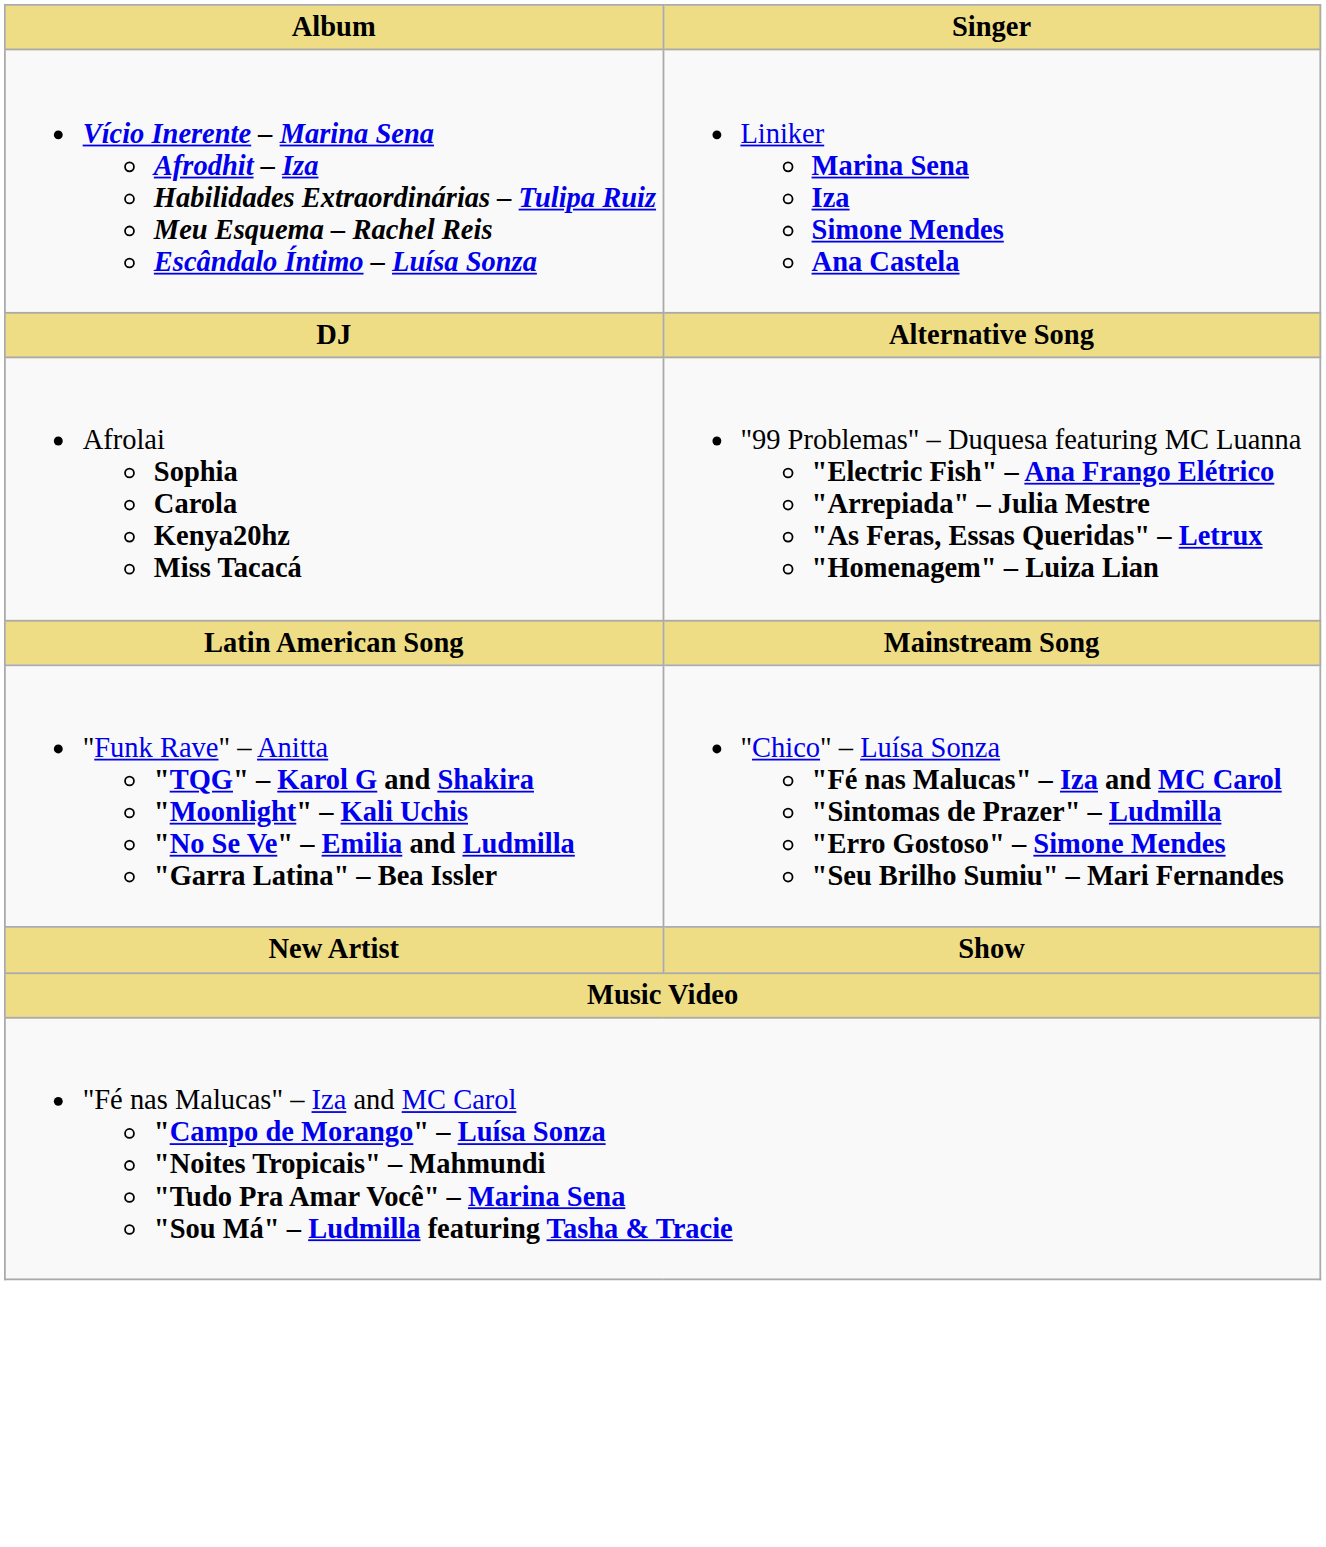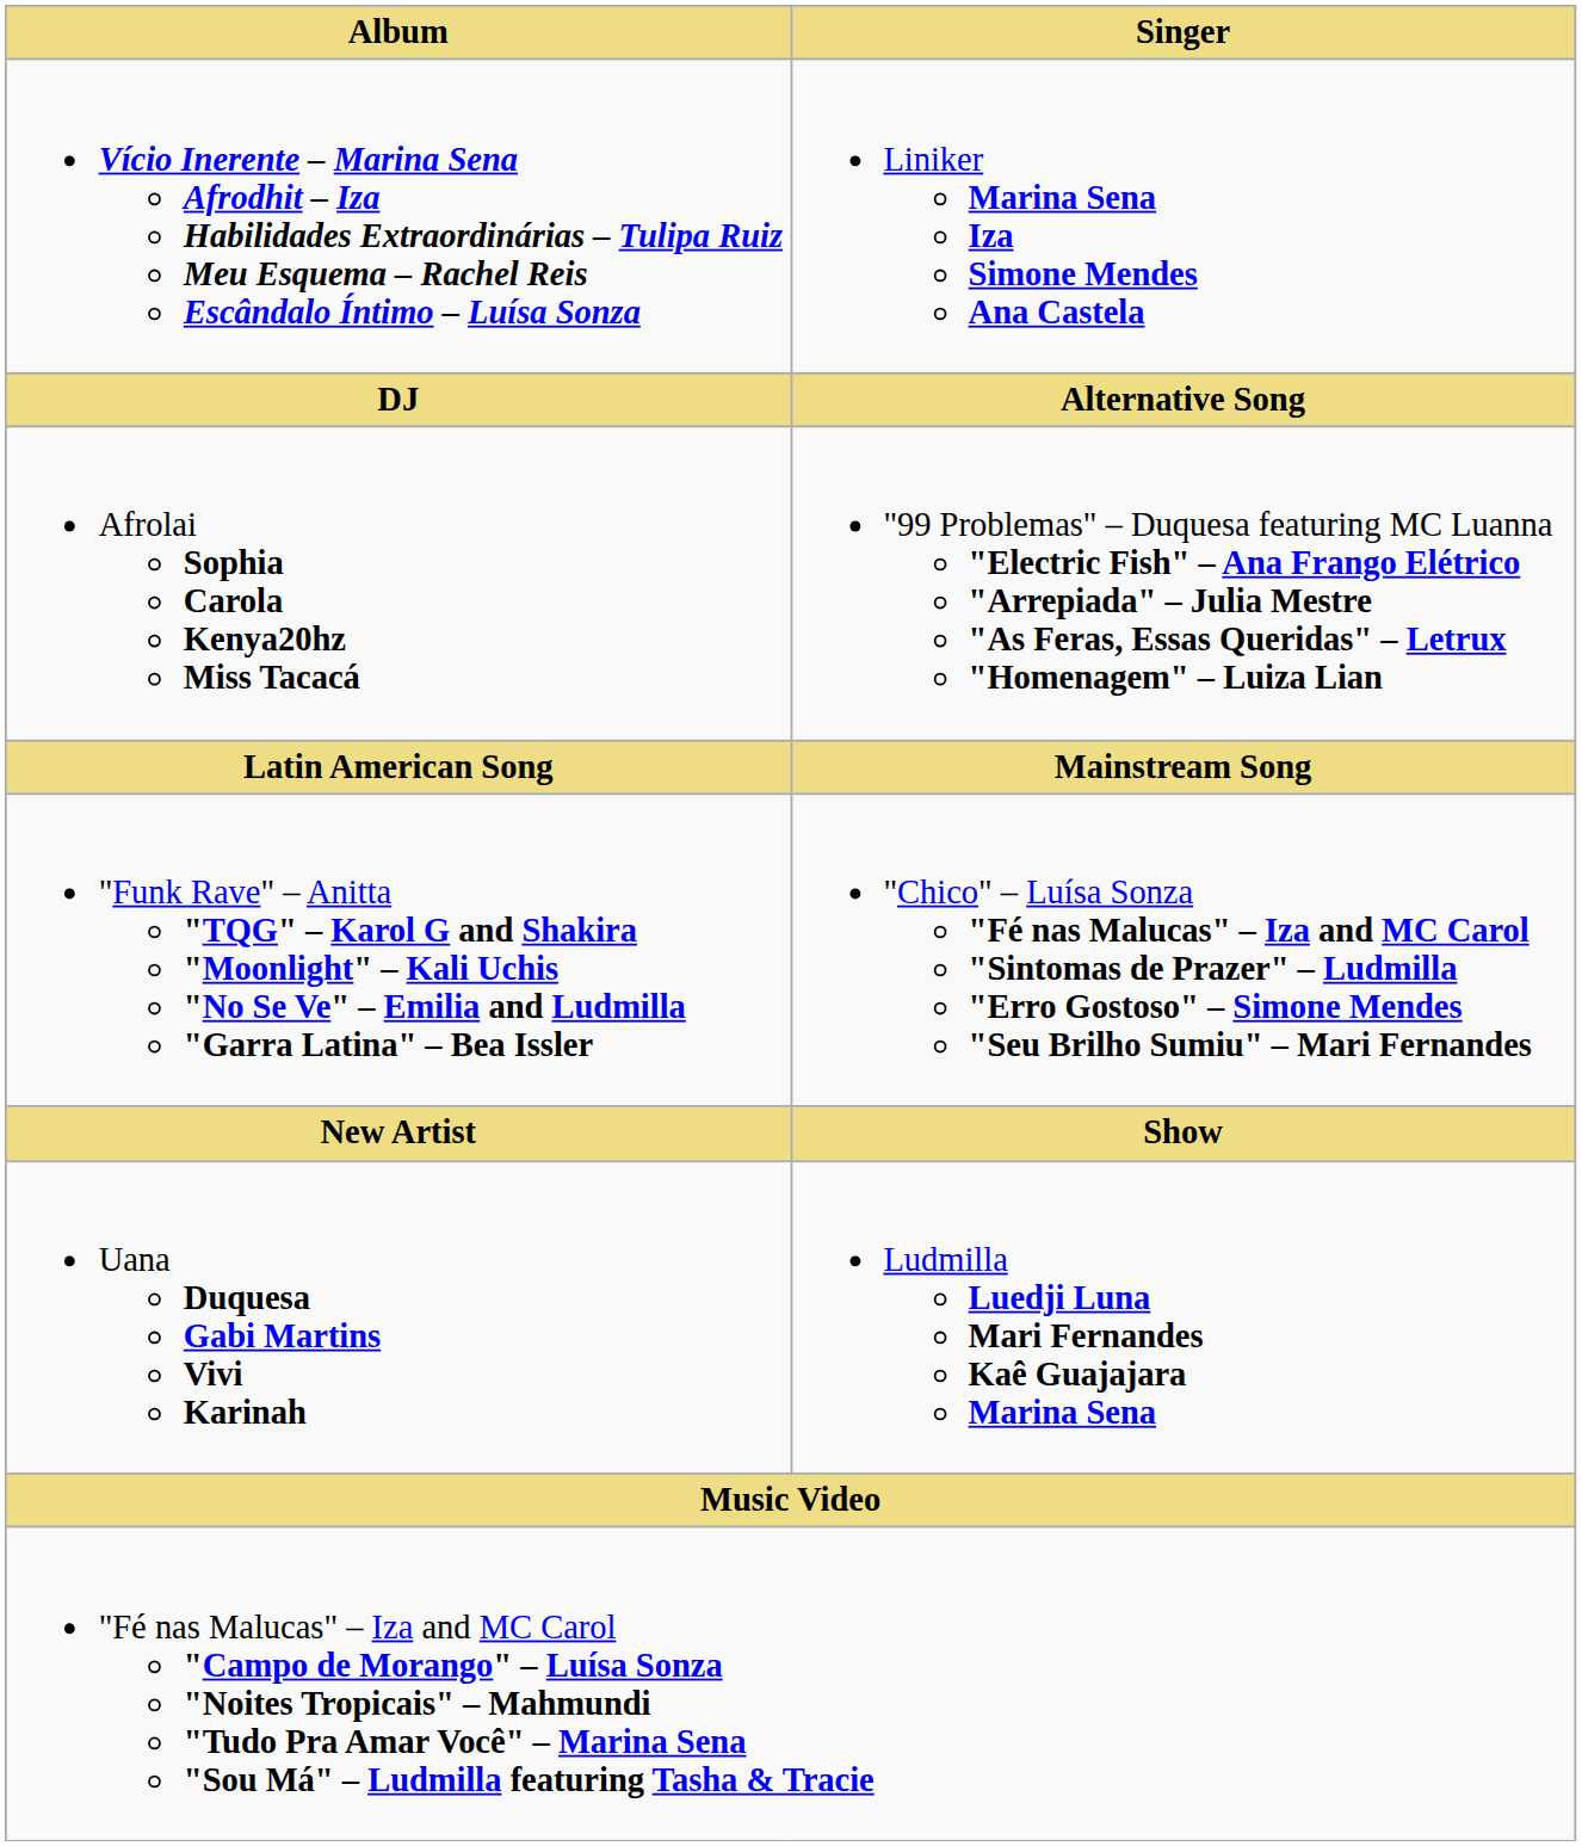+ row: Uana Duquesa Gabi Martins Vivi Karinah | Ludmilla Luedji Luna Mari Fernandes Kaê Guajajara Marina Sena
